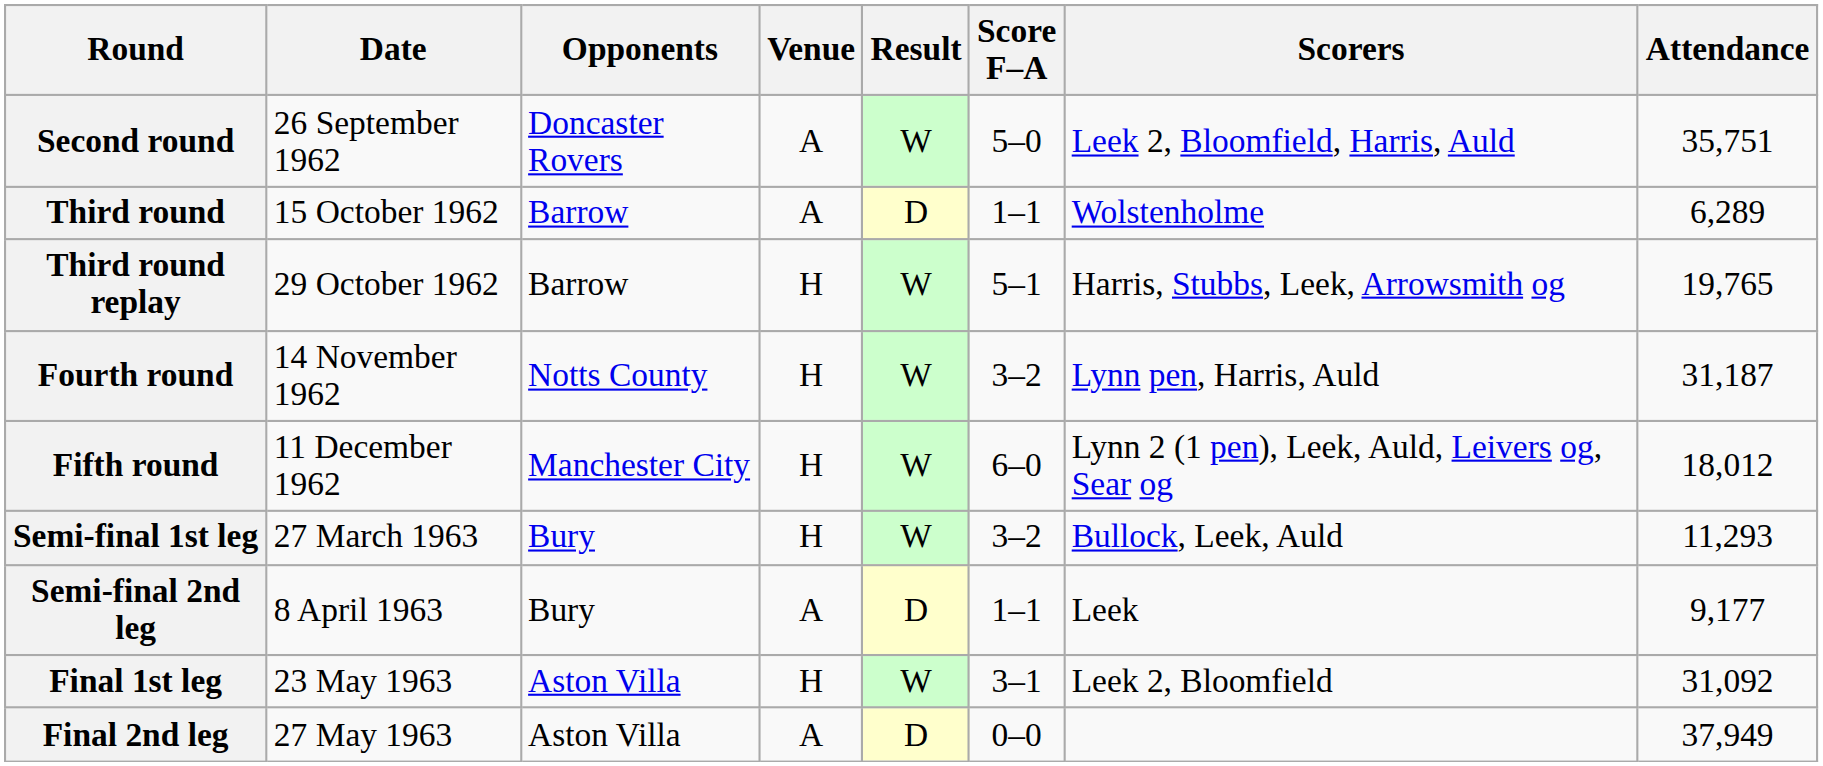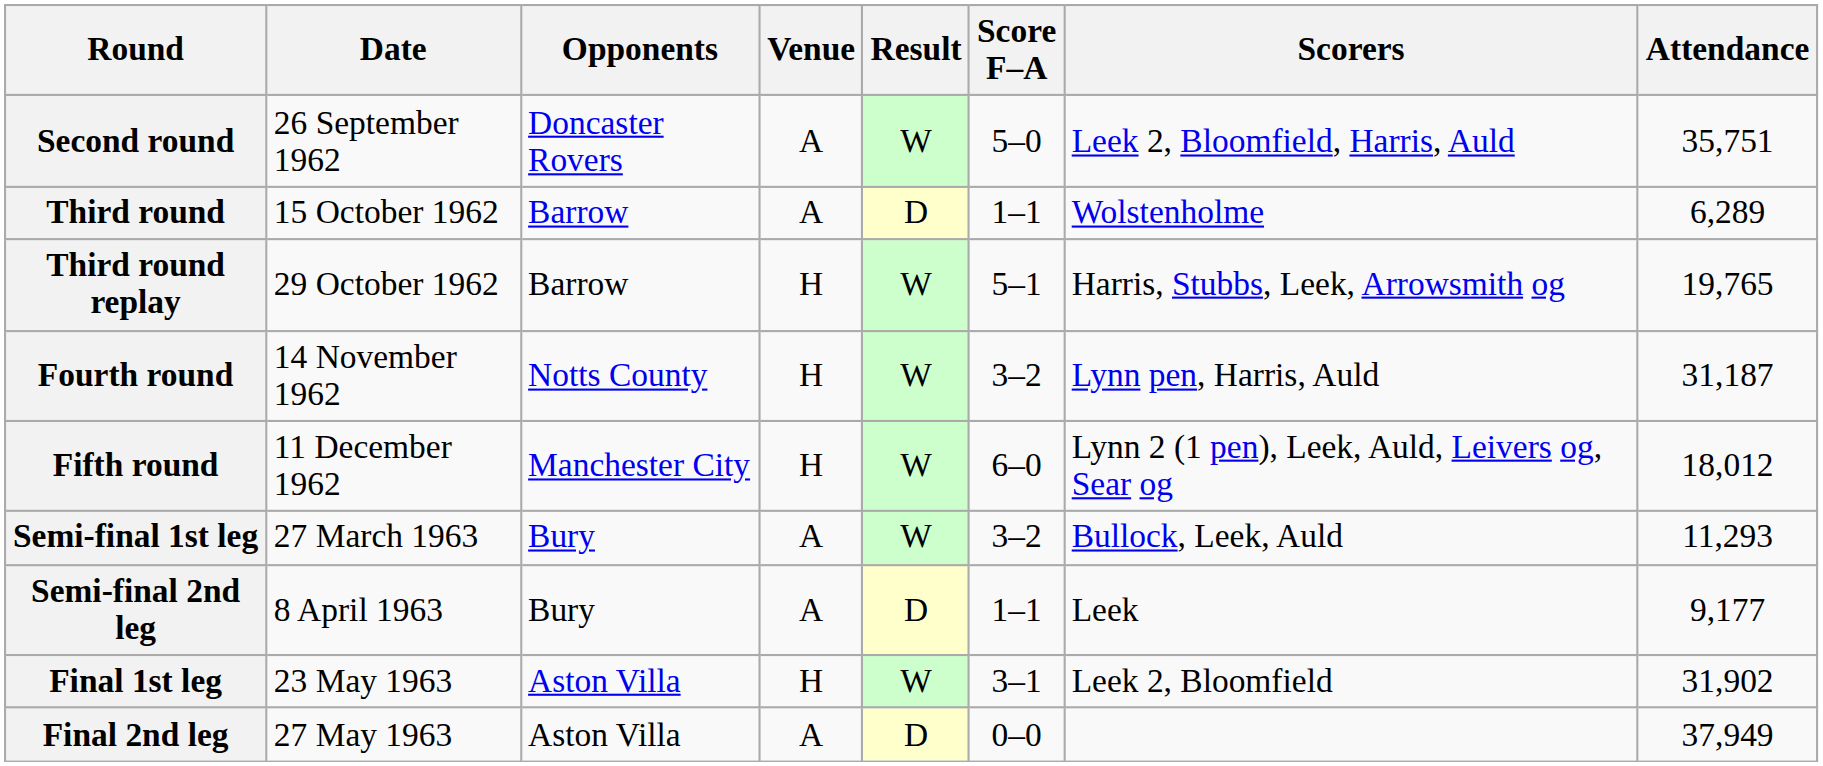Semi-final 1st leg | Venue: H -> A
Final 1st leg | Attendance: 31,092 -> 31,902
